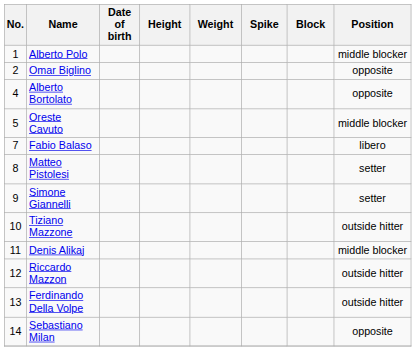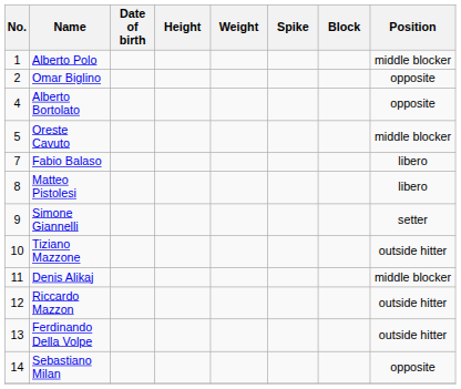Matteo Pistolesi | Position: setter -> libero
